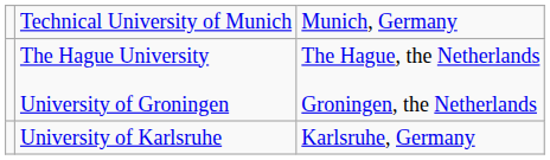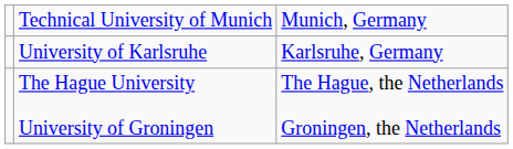rows swapped: University of Karlsruhe <-> The Hague University University of Groningen
